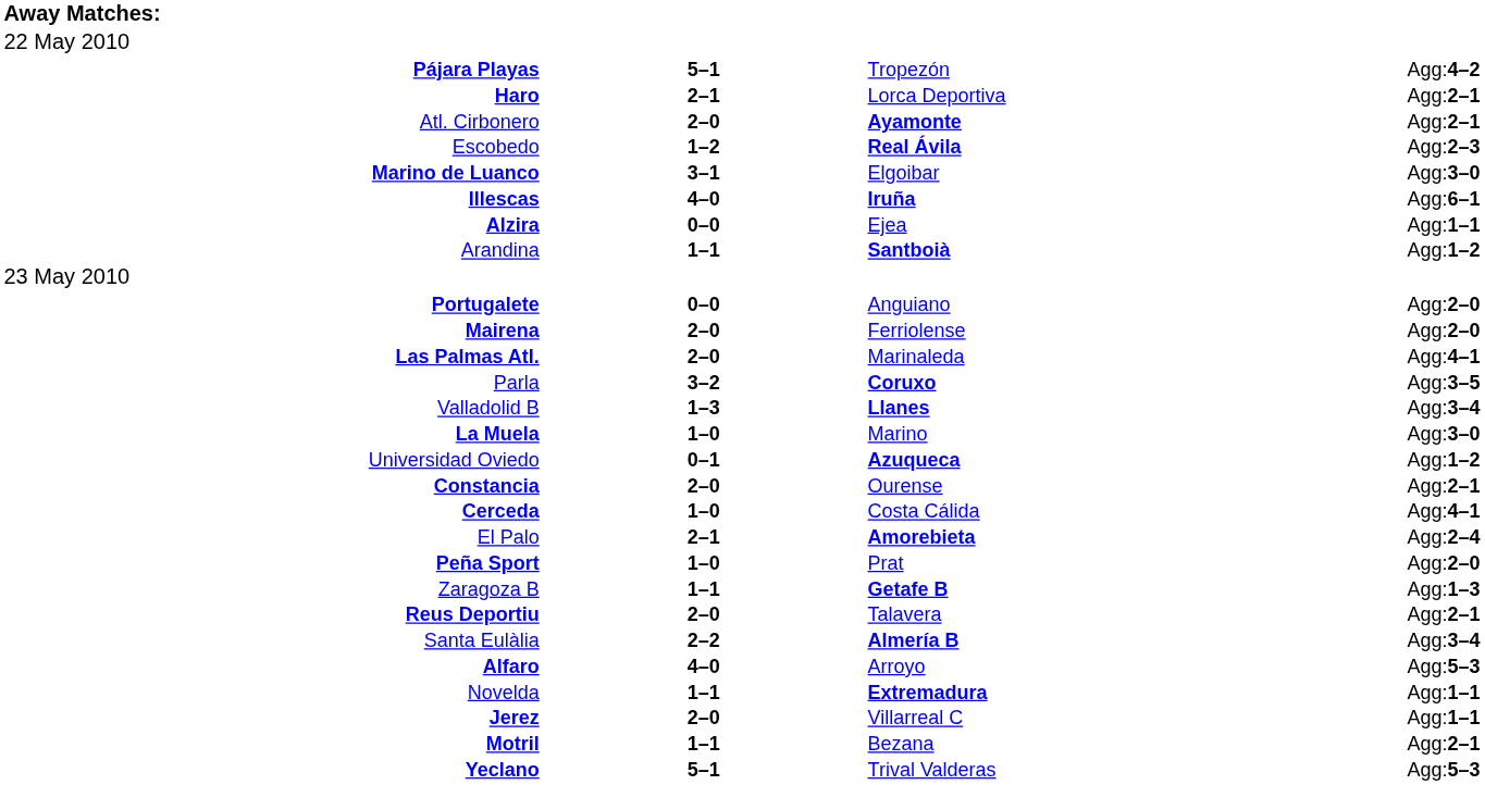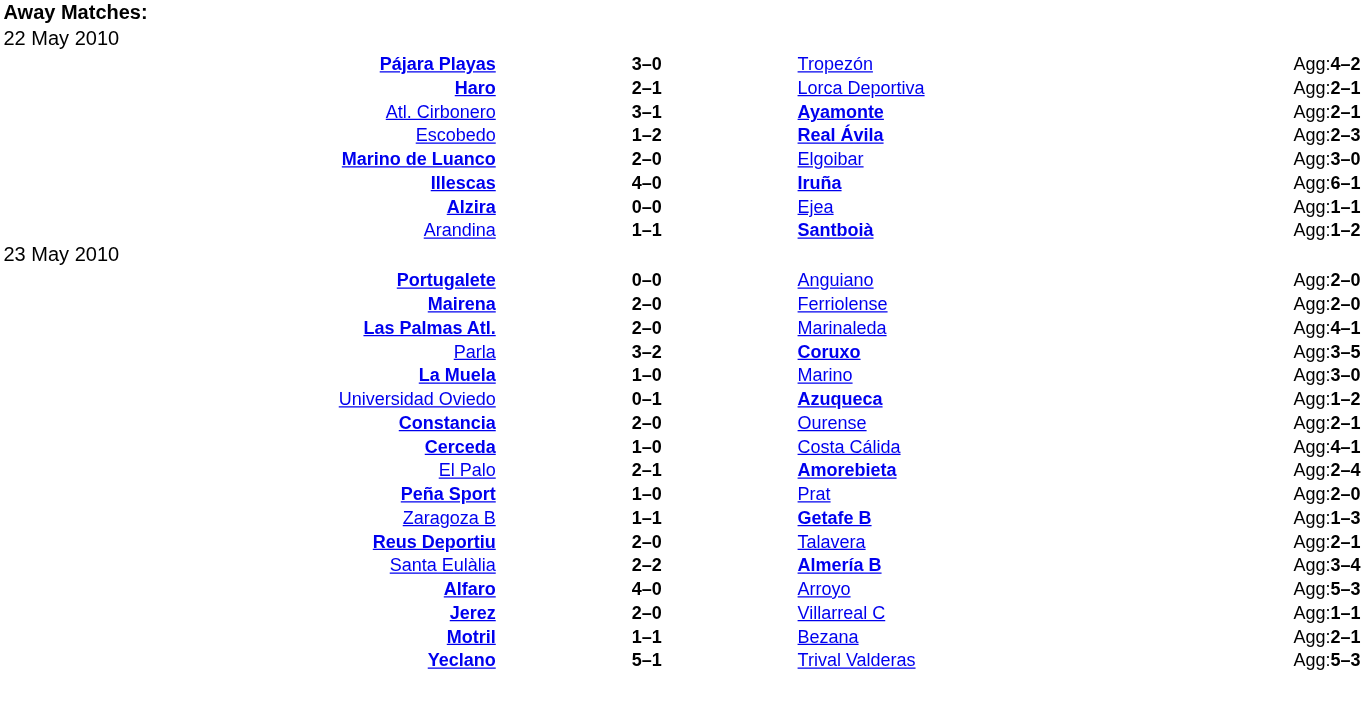Pájara Playas | column 2: 5–1 -> 3–0
Atl. Cirbonero | column 2: 2–0 -> 3–1
Marino de Luanco | column 2: 3–1 -> 2–0
- row: Valladolid B | 1–3 | Llanes | Agg:3–4
- row: Novelda | 1–1 | Extremadura | Agg:1–1
